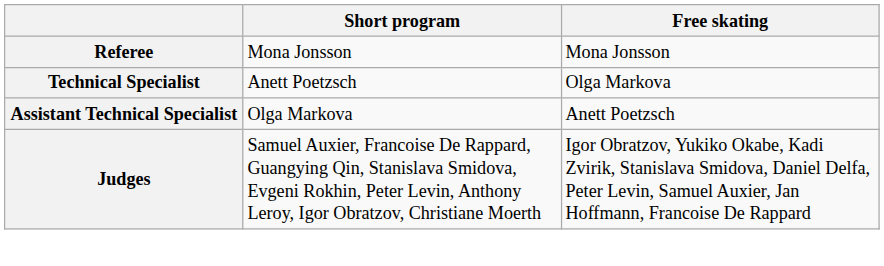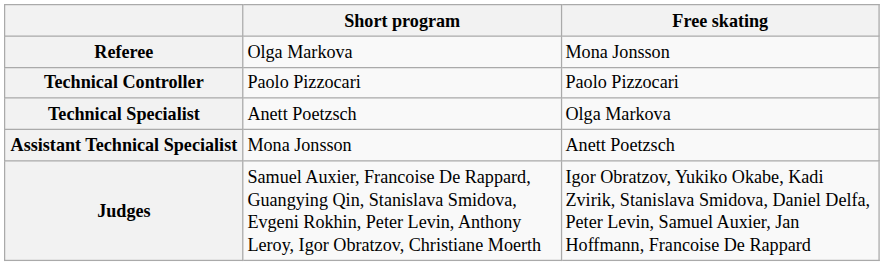Referee | Short program: Mona Jonsson -> Olga Markova
+ row: Technical Controller | Paolo Pizzocari | Paolo Pizzocari
Assistant Technical Specialist | Short program: Olga Markova -> Mona Jonsson
